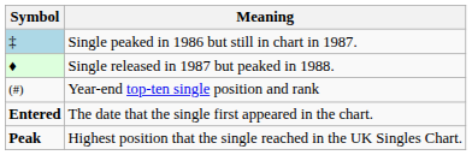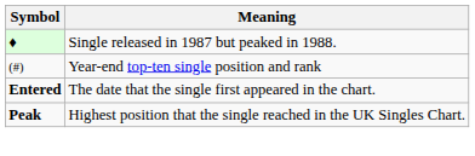- row: ‡ | Single peaked in 1986 but still in chart in 1987.
